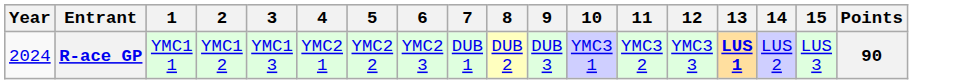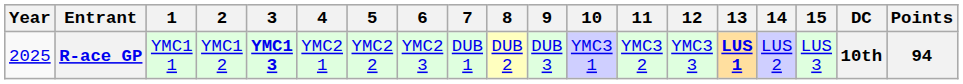+ column: DC | 10th
R-ace GP | Year: 2024 -> 2025
R-ace GP | 3: normal -> bold
R-ace GP | Points: 90 -> 94
